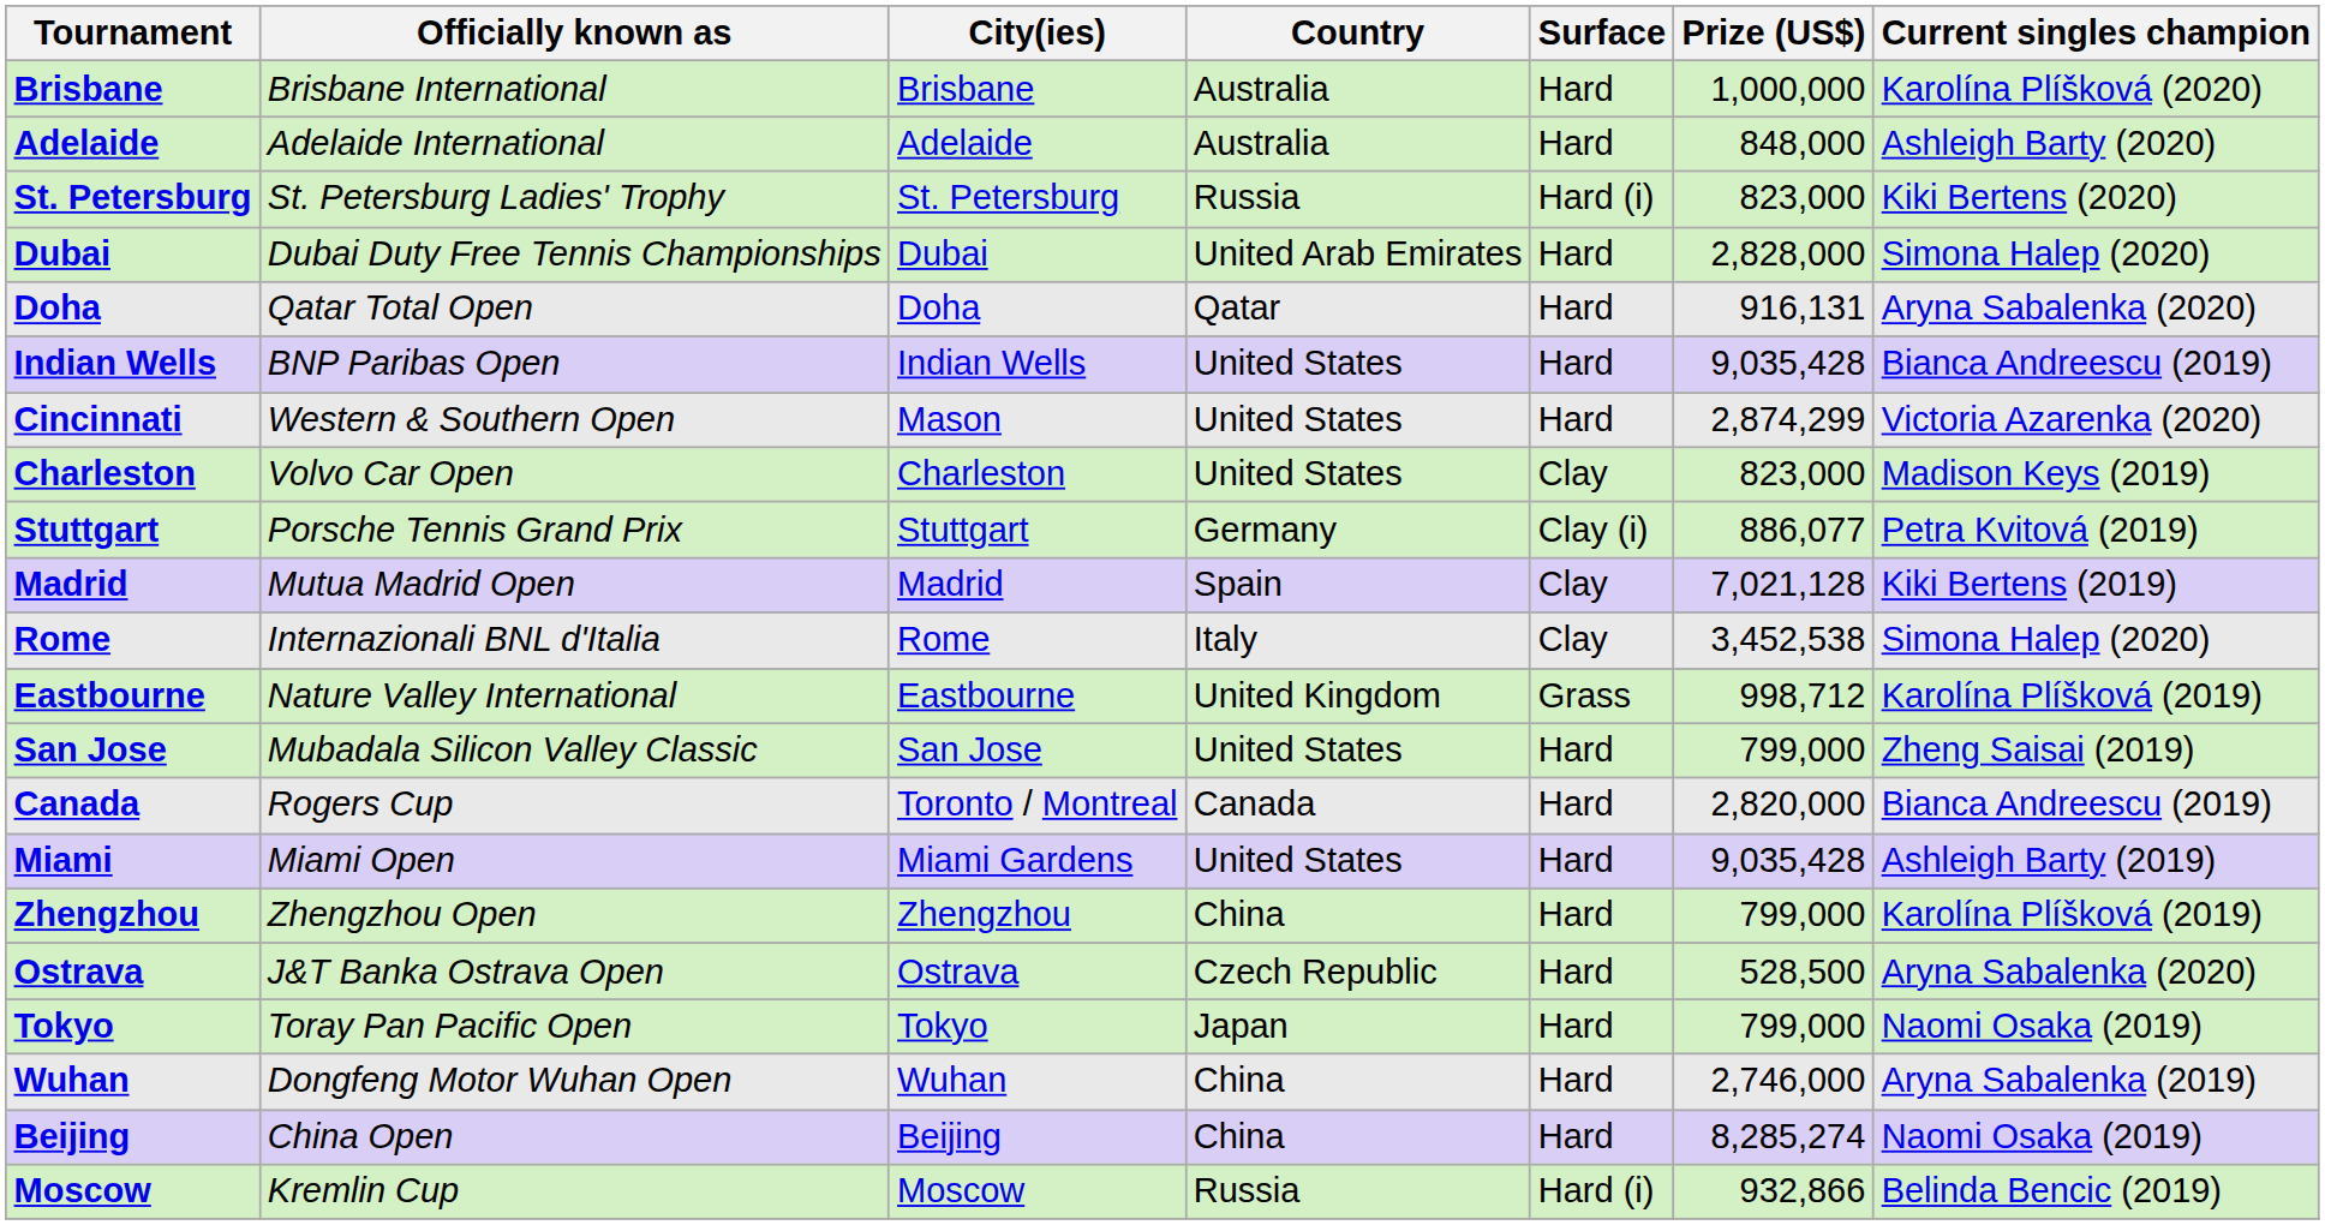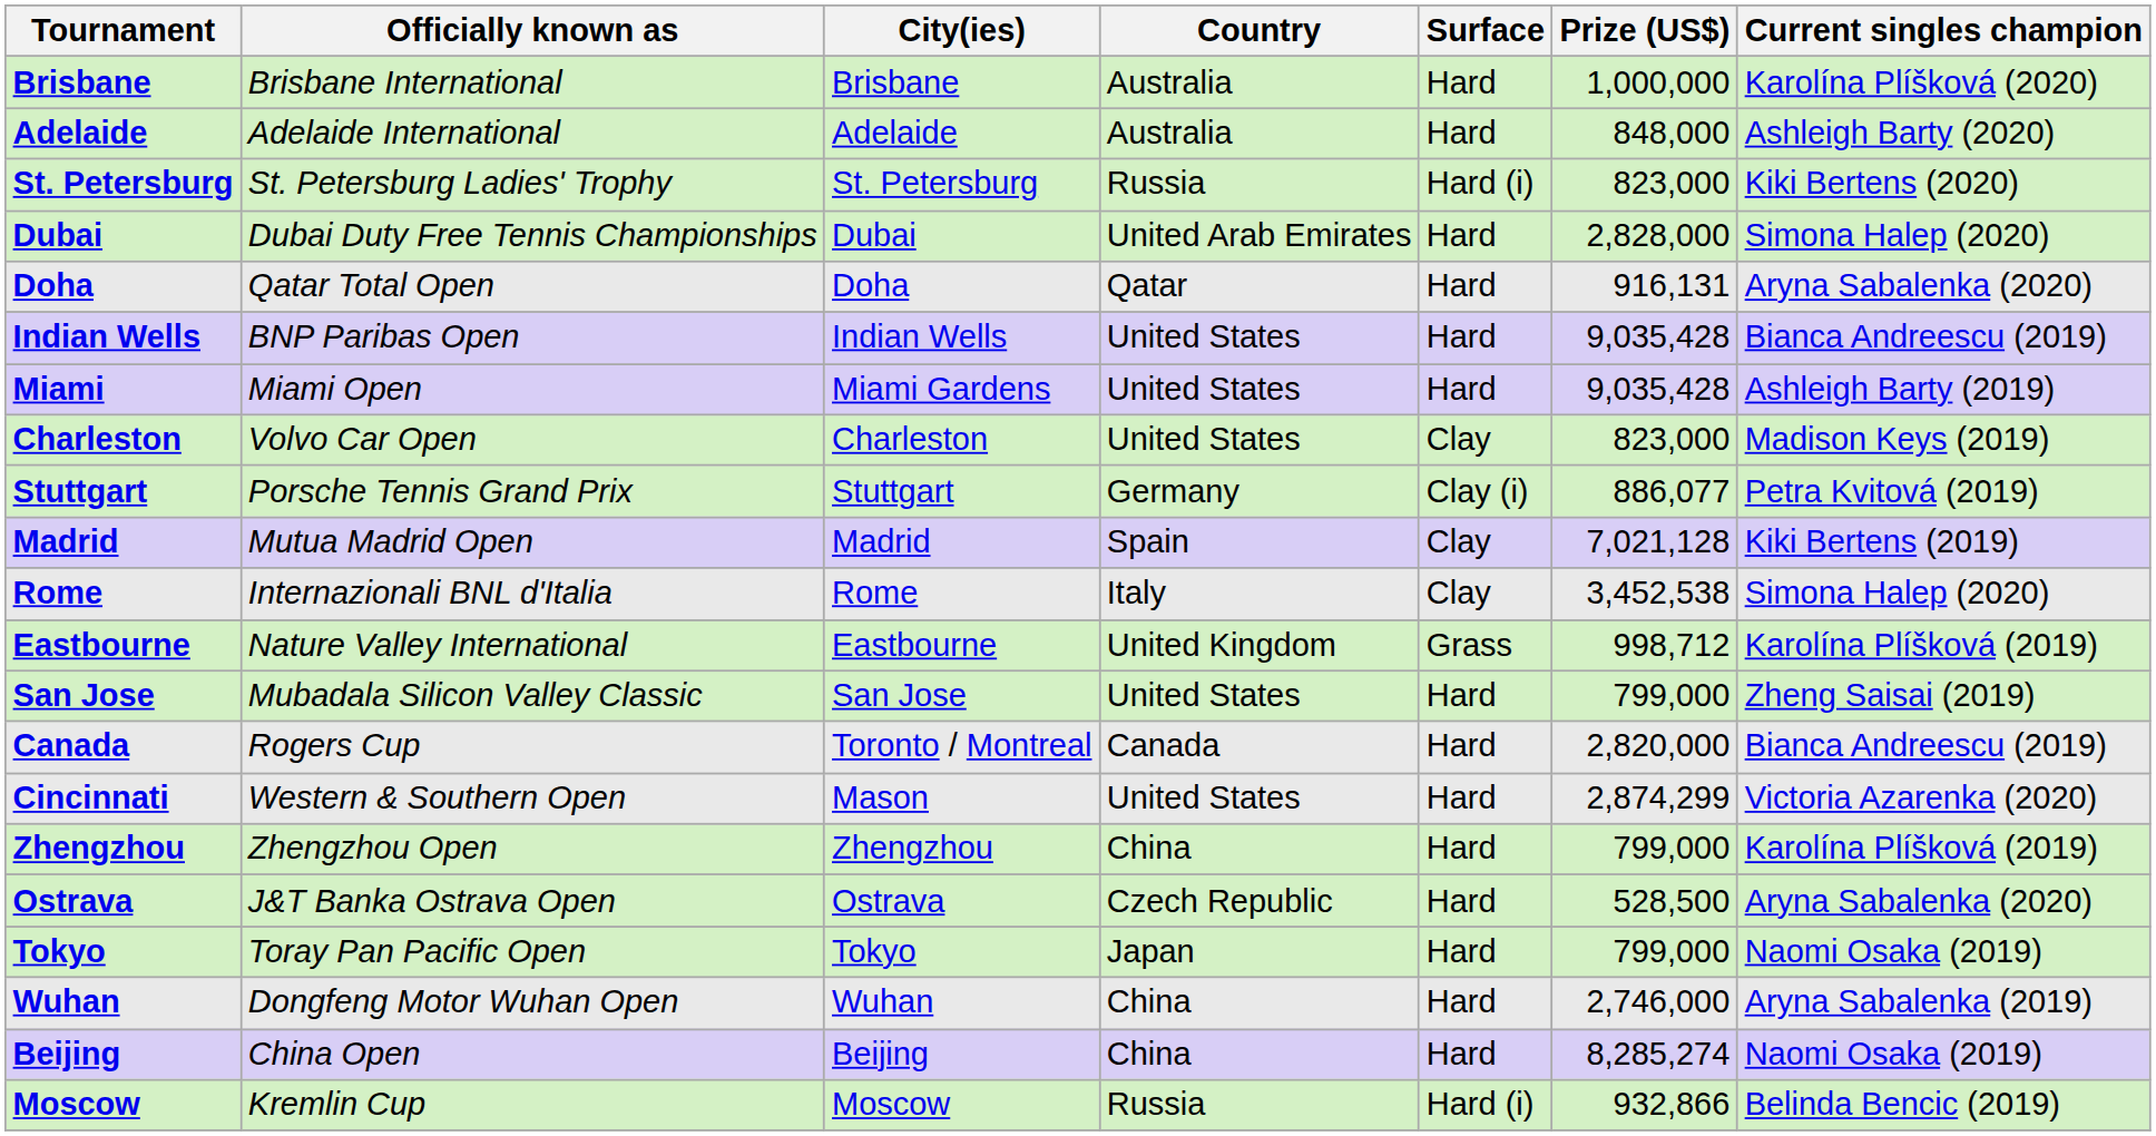rows swapped: Miami <-> Cincinnati
